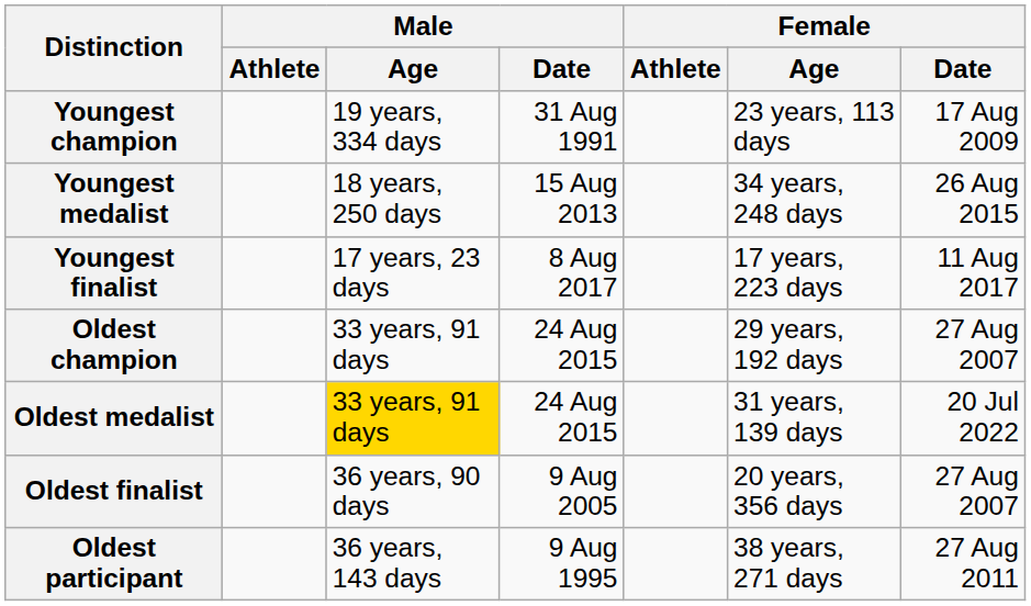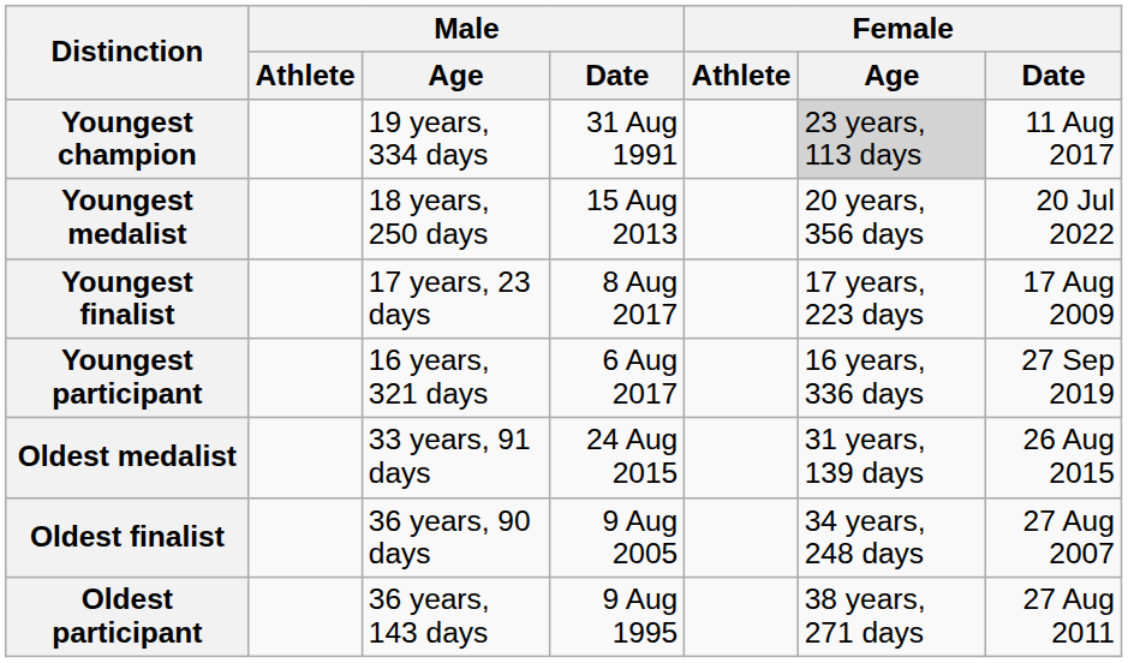Youngest champion | Female / Age: no background -> lightgrey background
Youngest champion | Female / Date: 17 Aug 2009 -> 11 Aug 2017
Youngest medalist | Female / Age: 34 years, 248 days -> 20 years, 356 days
Youngest medalist | Female / Date: 26 Aug 2015 -> 20 Jul 2022
Youngest finalist | Female / Date: 11 Aug 2017 -> 17 Aug 2009
+ row: Youngest participant | 16 years, 321 days | 6 Aug 2017 | 16 years, 336 days | 27 Sep 2019
- row: Oldest champion | 33 years, 91 days | 24 Aug 2015 | 29 years, 192 days | 27 Aug 2007
Oldest medalist | Male / Age: gold background -> no background
Oldest medalist | Female / Date: 20 Jul 2022 -> 26 Aug 2015
Oldest finalist | Female / Age: 20 years, 356 days -> 34 years, 248 days
